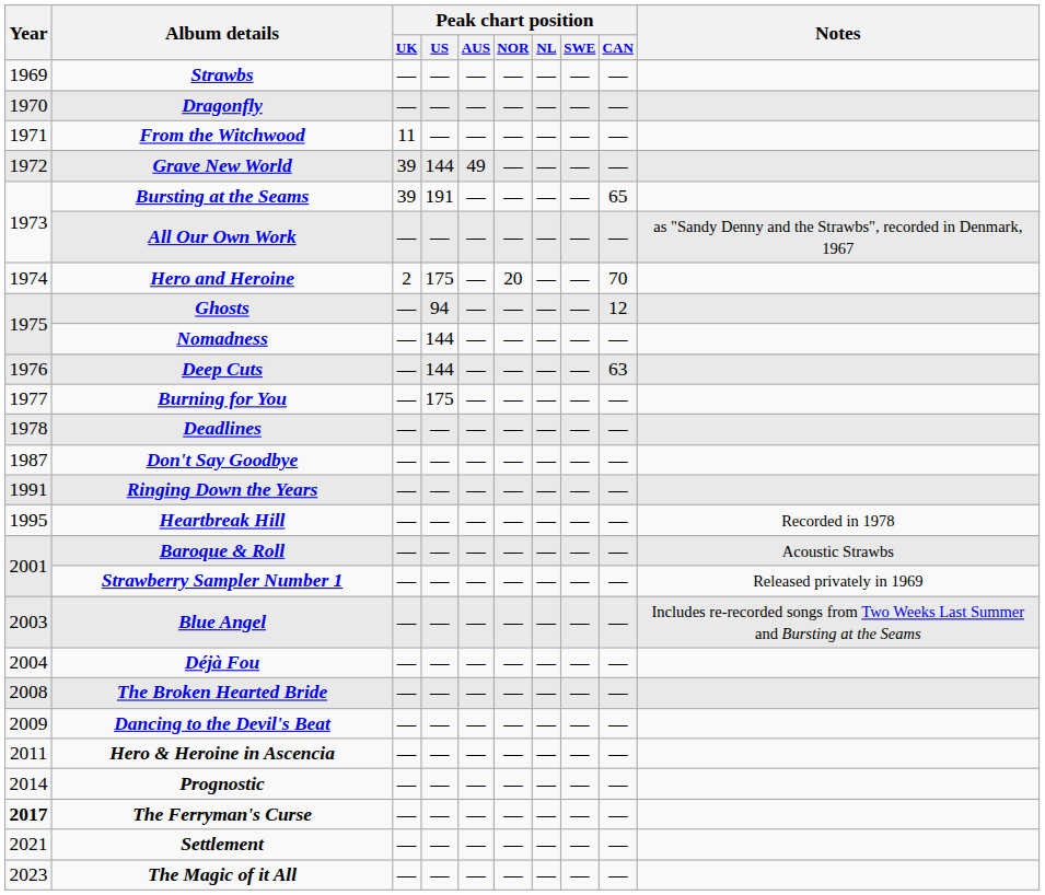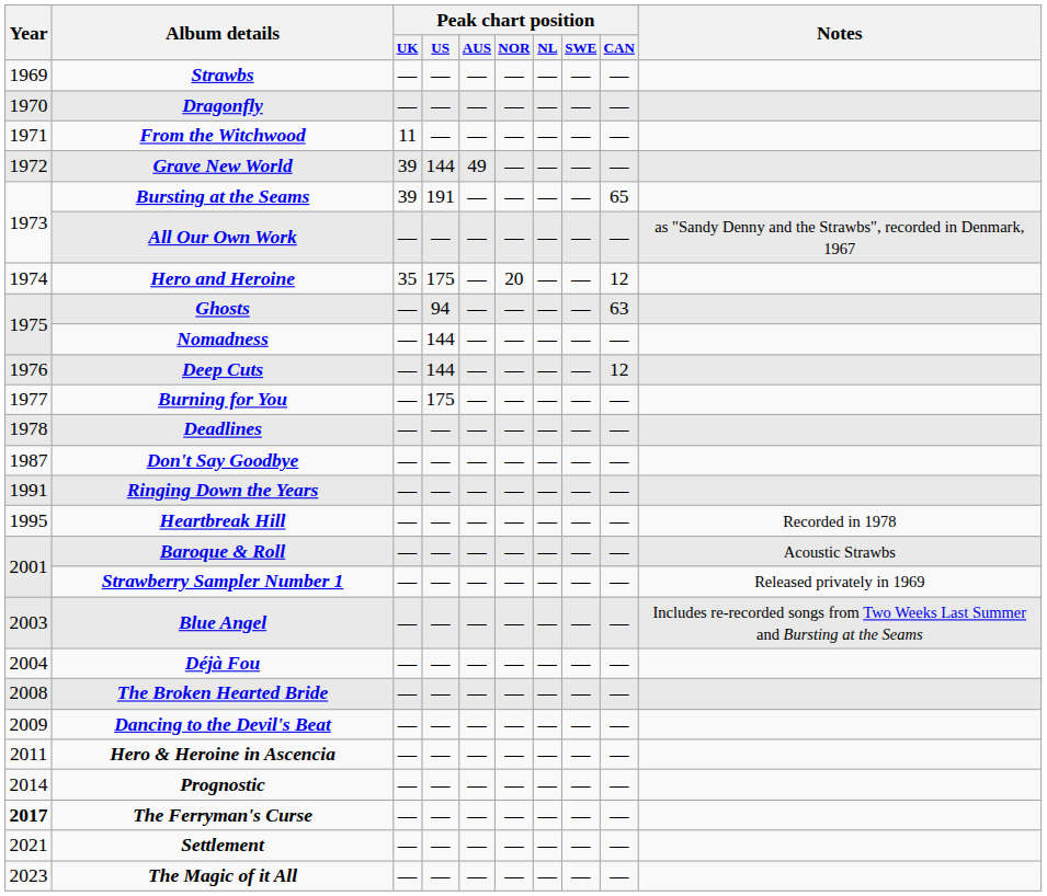Hero and Heroine | Peak chart position / UK: 2 -> 35
Hero and Heroine | Peak chart position / CAN: 70 -> 12
Ghosts | Peak chart position / CAN: 12 -> 63
Deep Cuts | Peak chart position / CAN: 63 -> 12
